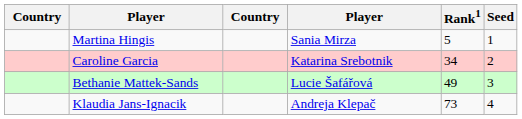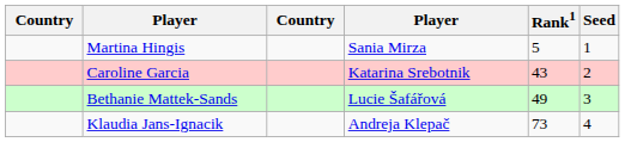Caroline Garcia | Rank1: 34 -> 43
